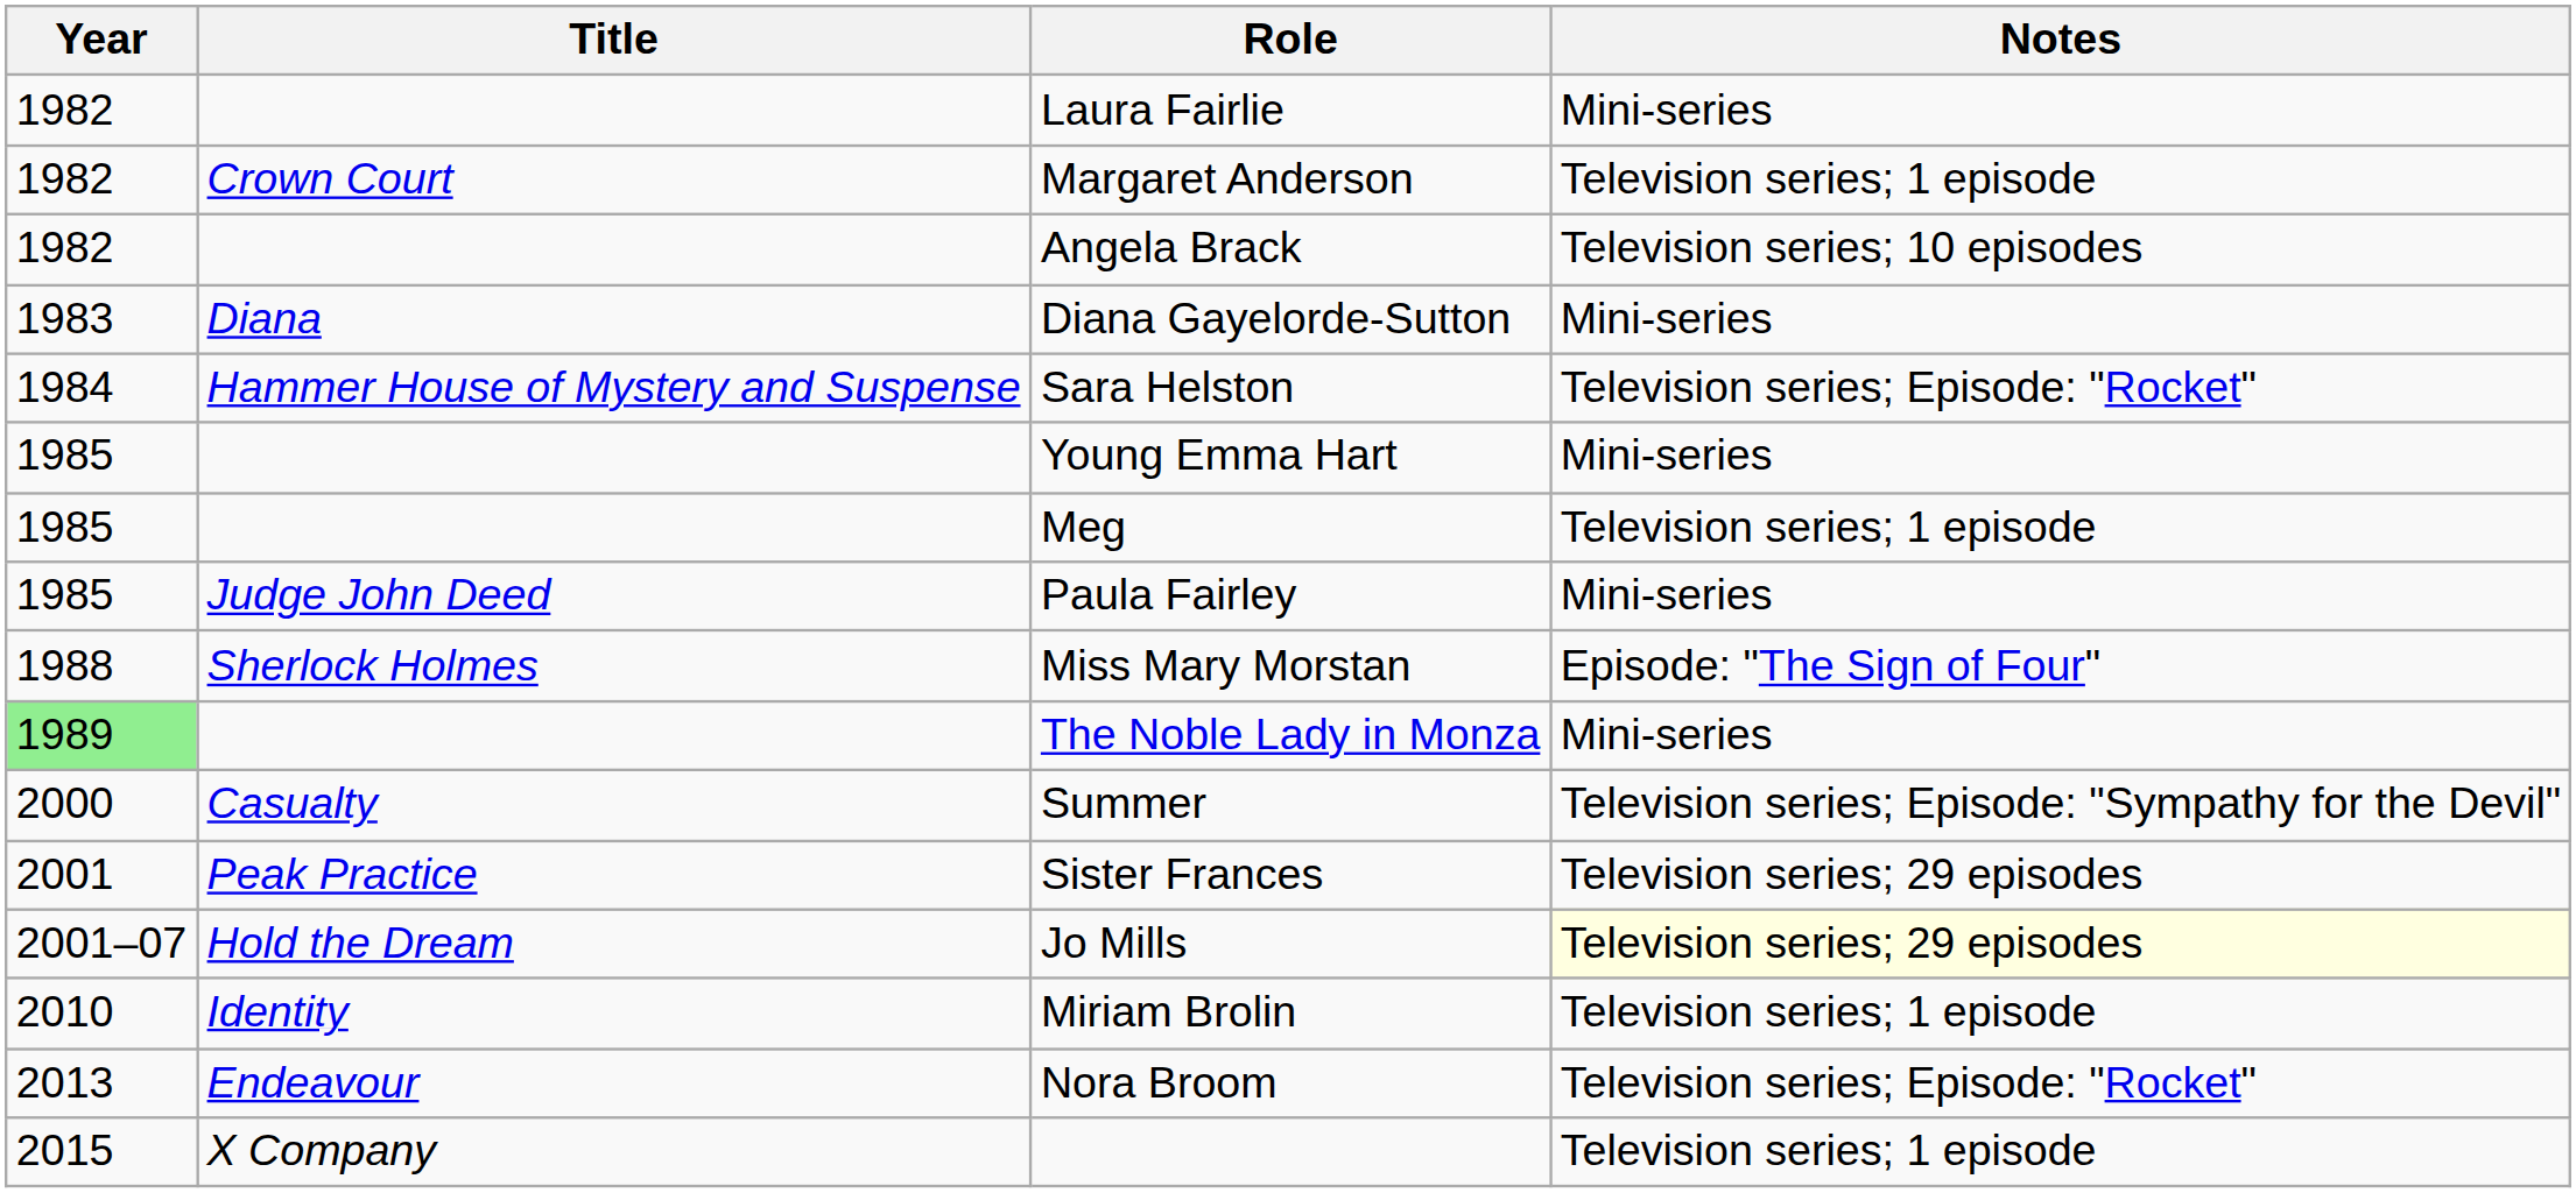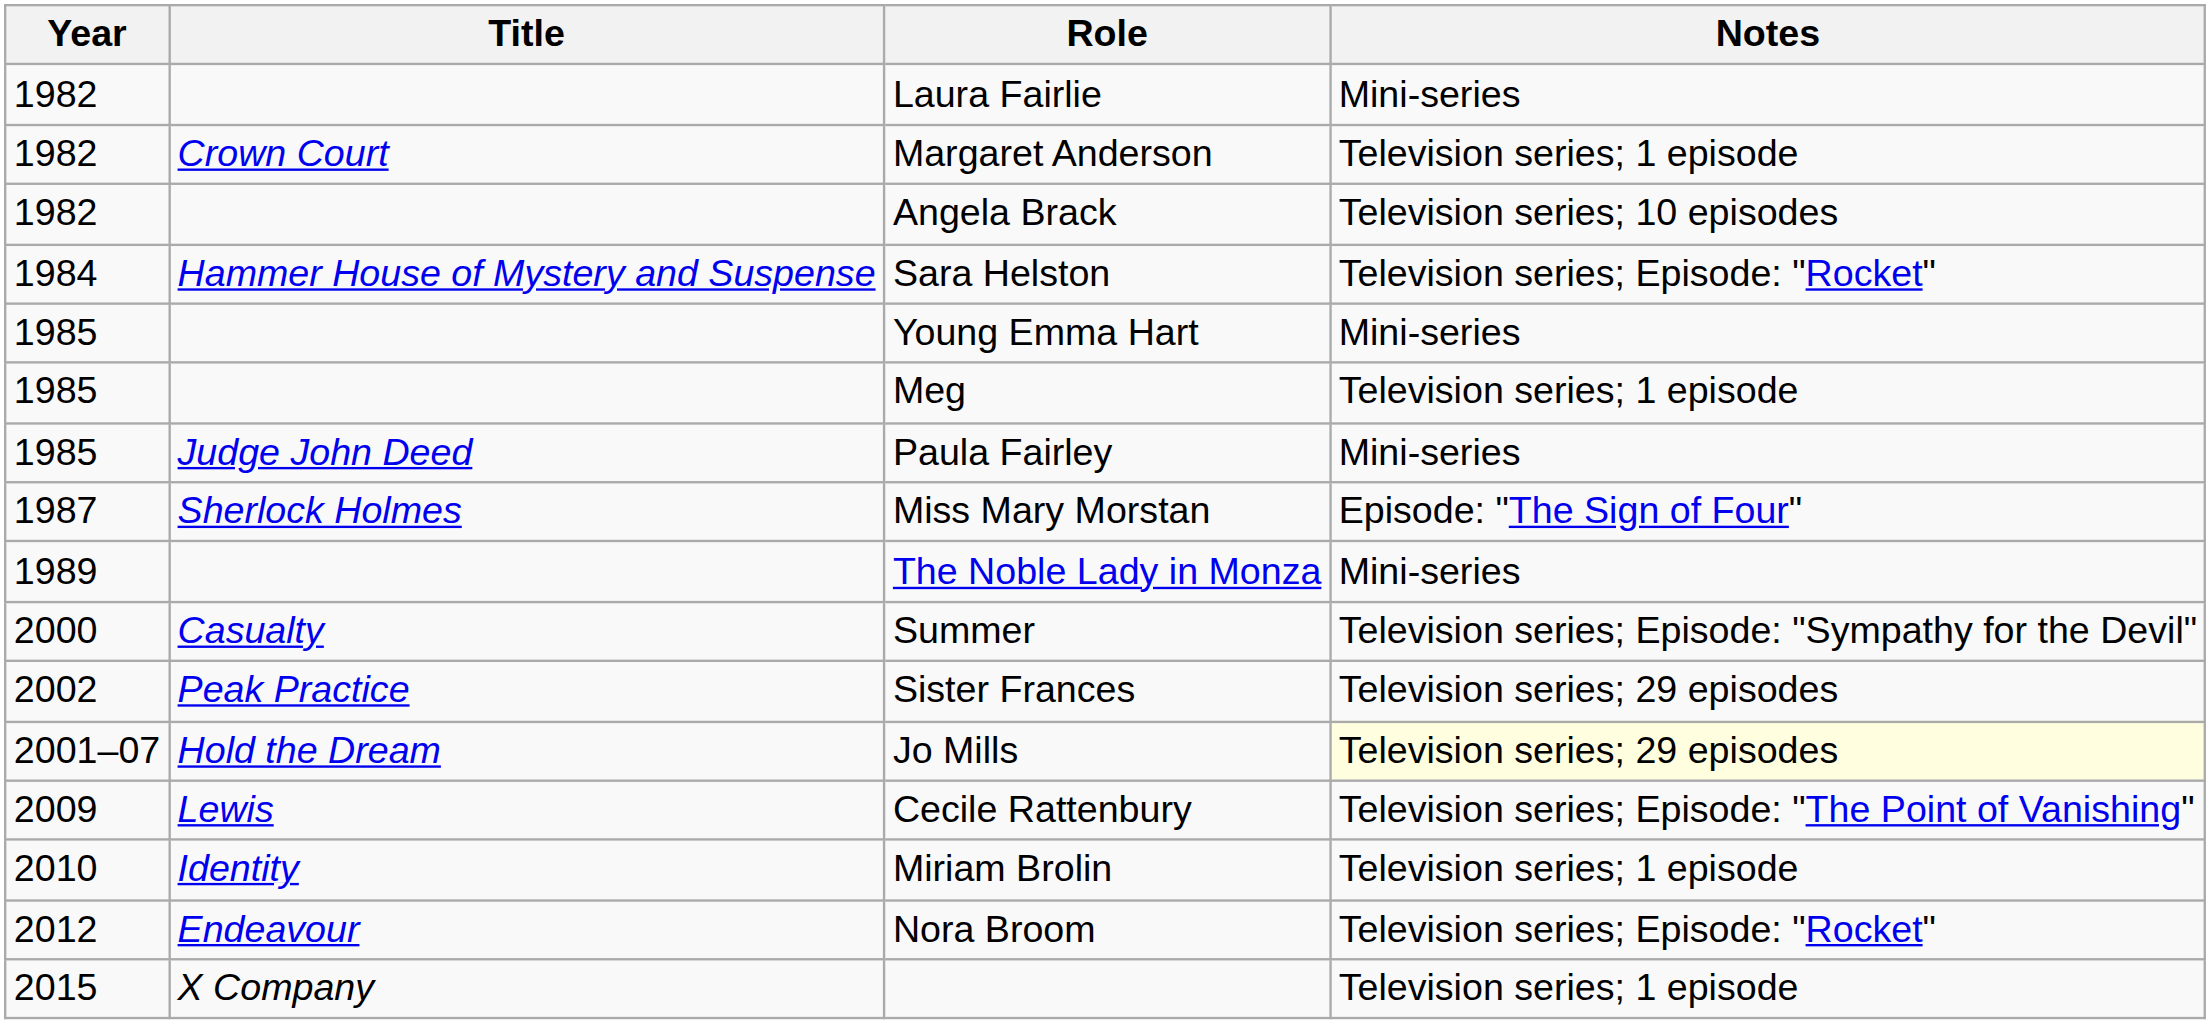- row: 1983 | Diana | Diana Gayelorde-Sutton | Mini-series
Miss Mary Morstan | Year: 1988 -> 1987
The Noble Lady in Monza | Year: lightgreen background -> no background
Sister Frances | Year: 2001 -> 2002
+ row: 2009 | Lewis | Cecile Rattenbury | Television series; Episode: "The Point of Vanishing"
Nora Broom | Year: 2013 -> 2012
